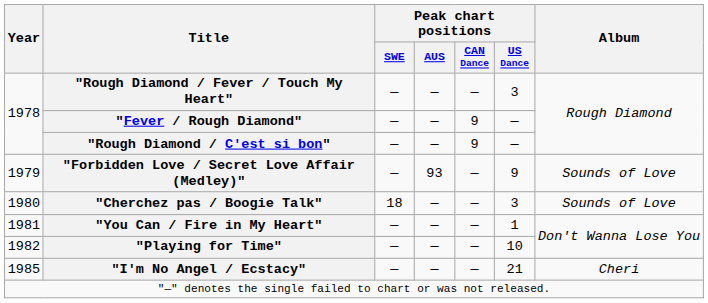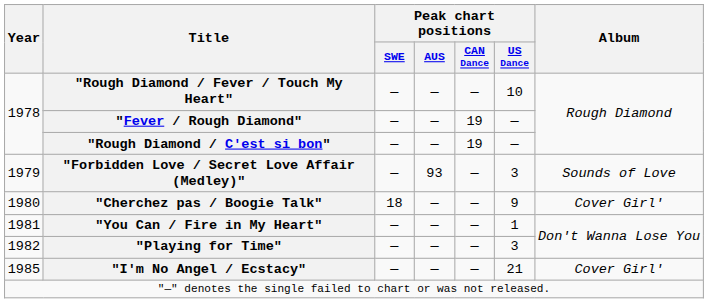"Rough Diamond / Fever / Touch My Heart" | Peak chart positions / US Dance: 3 -> 10
"Fever / Rough Diamond" | Peak chart positions / CAN Dance: 9 -> 19
"Rough Diamond / C'est si bon" | Peak chart positions / CAN Dance: 9 -> 19
"Forbidden Love / Secret Love Affair (Medley)" | Peak chart positions / US Dance: 9 -> 3
"Cherchez pas / Boogie Talk" | Peak chart positions / US Dance: 3 -> 9
"Cherchez pas / Boogie Talk" | Album: Sounds of Love -> Cover Girl'
"Playing for Time" | Peak chart positions / US Dance: 10 -> 3
"I'm No Angel / Ecstacy" | Album: Cheri -> Cover Girl'
